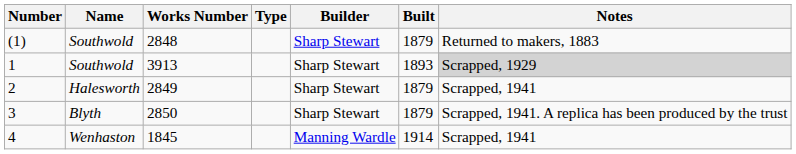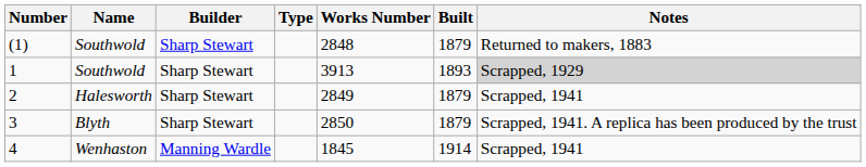columns swapped: Builder <-> Works Number
